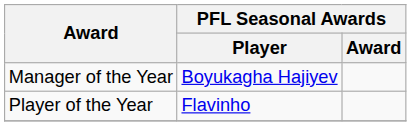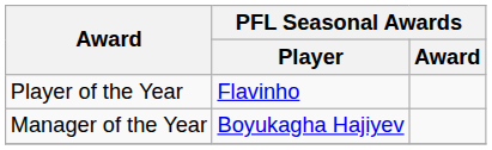rows swapped: Player of the Year <-> Manager of the Year
